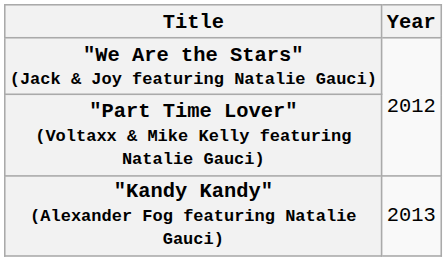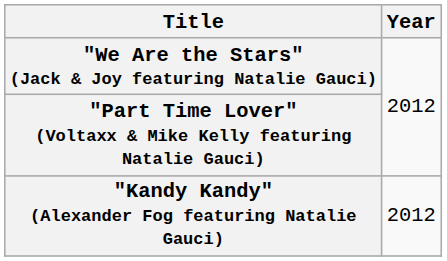"Kandy Kandy" (Alexander Fog featuring Natalie Gauci) | Year: 2013 -> 2012
